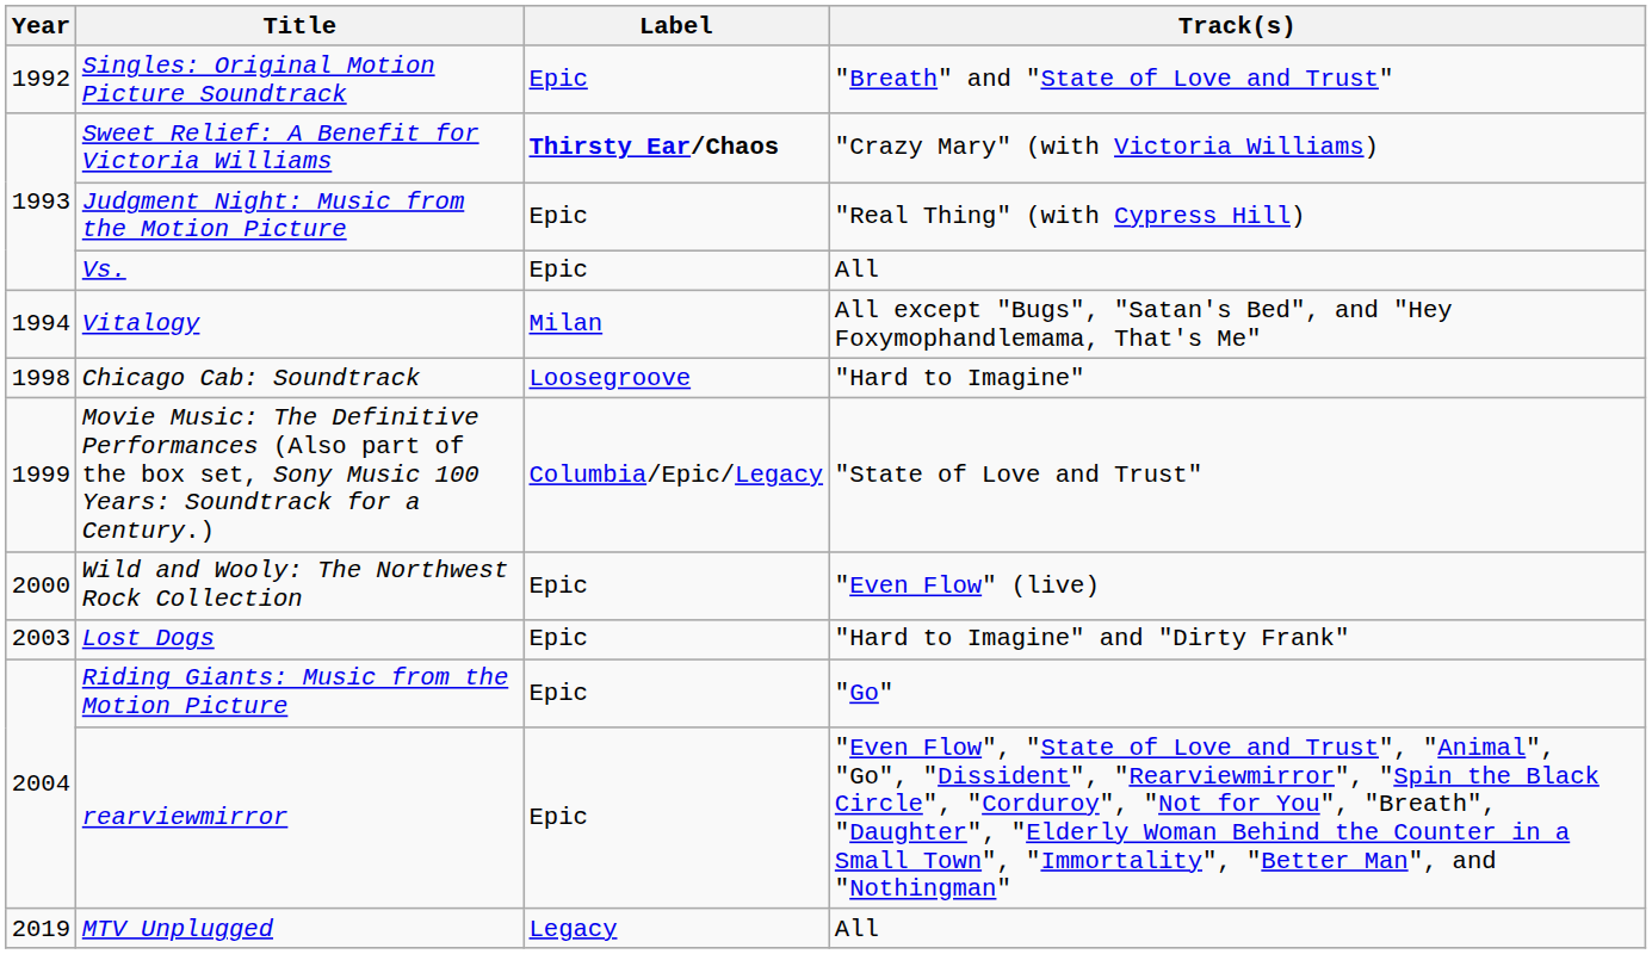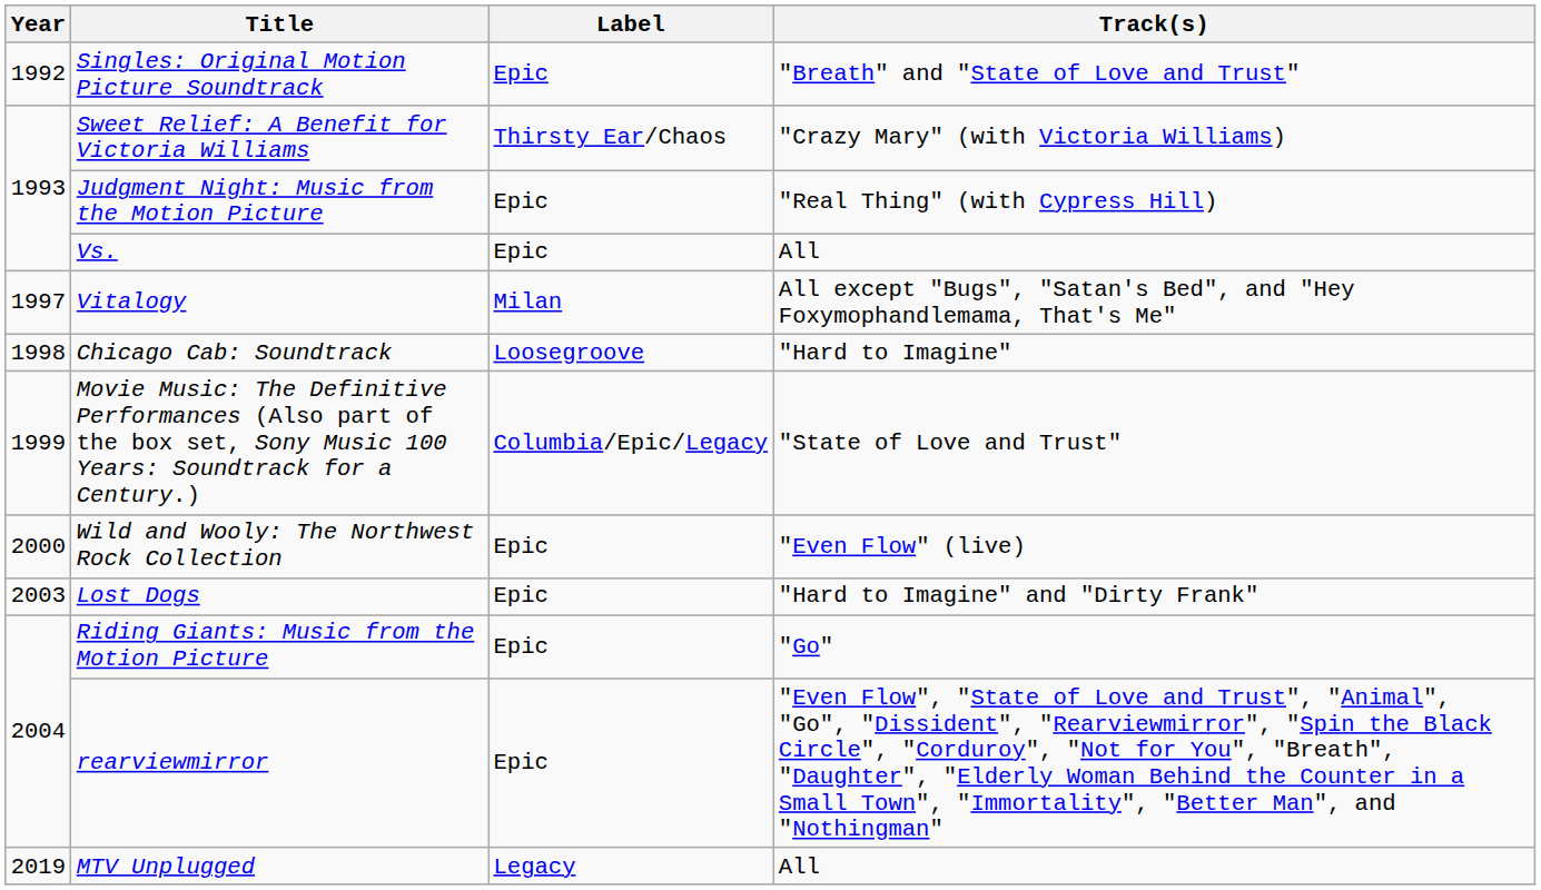Sweet Relief: A Benefit for Victoria Williams | Label: bold -> normal
Vitalogy | Year: 1994 -> 1997
